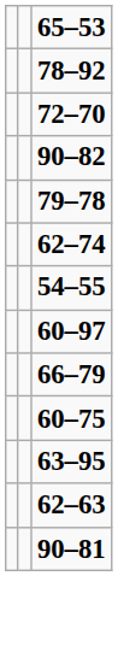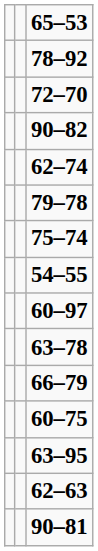rows swapped: 62–74 <-> 79–78
+ row: 75–74
+ row: 63–78
